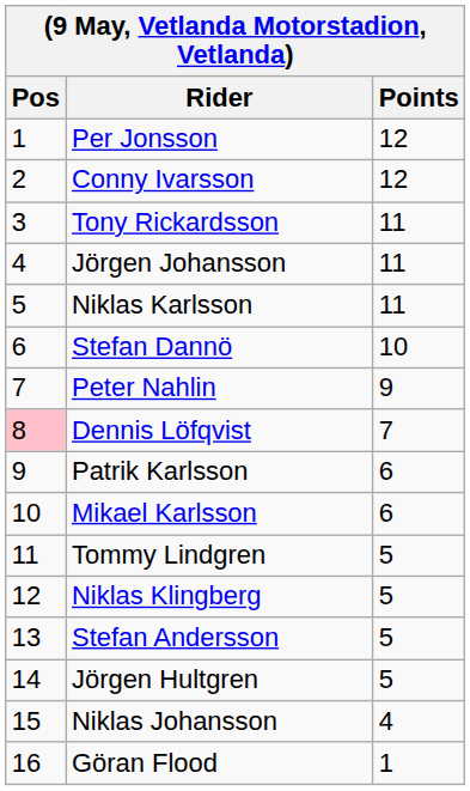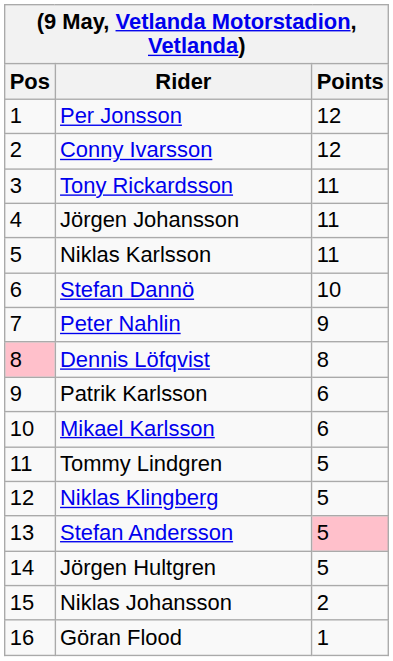Dennis Löfqvist | Points: 7 -> 8
Stefan Andersson | Points: no background -> pink background
Niklas Johansson | Points: 4 -> 2
